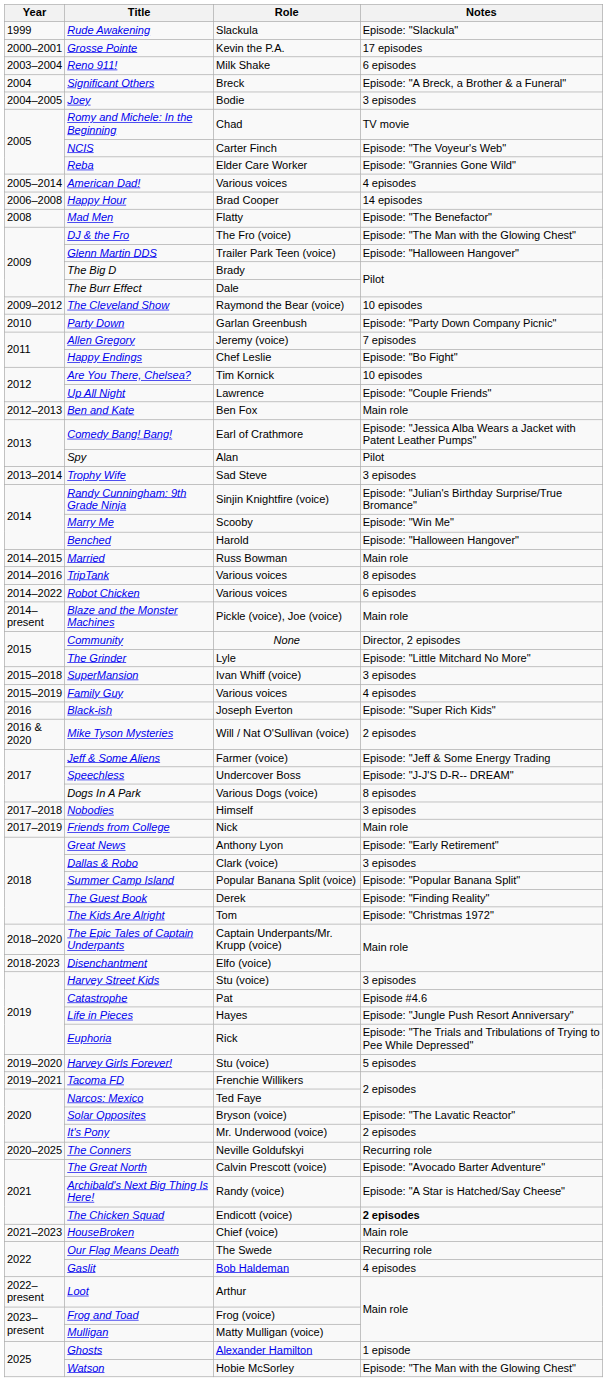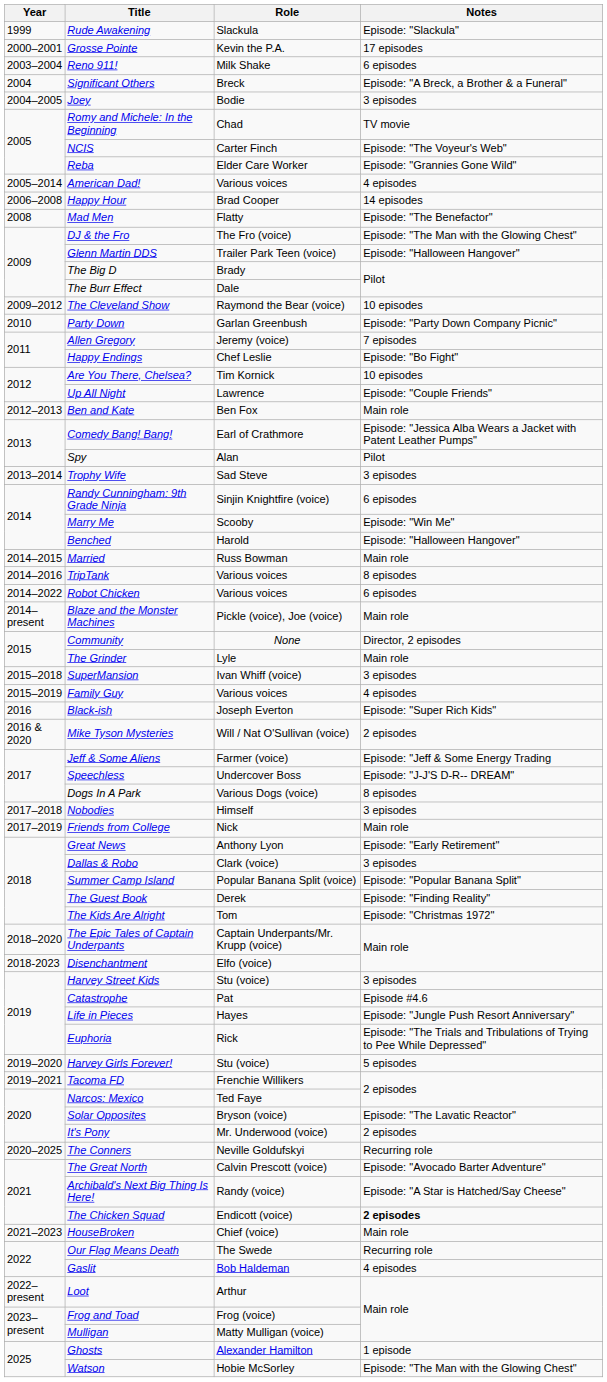Randy Cunningham: 9th Grade Ninja | Notes: Episode: "Julian's Birthday Surprise/True Bromance" -> 6 episodes
The Grinder | Notes: Episode: "Little Mitchard No More" -> Main role
